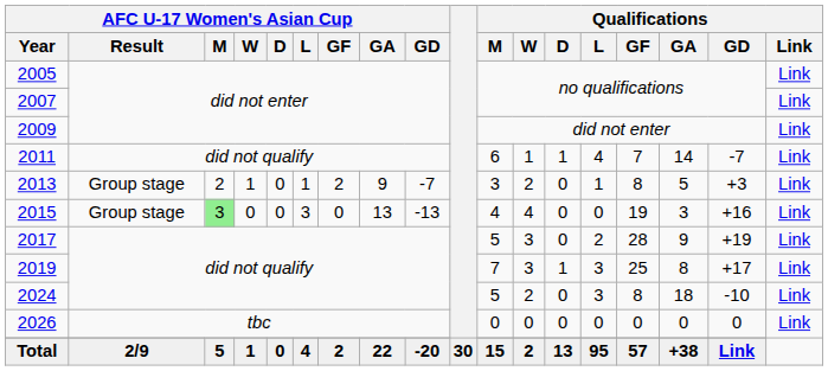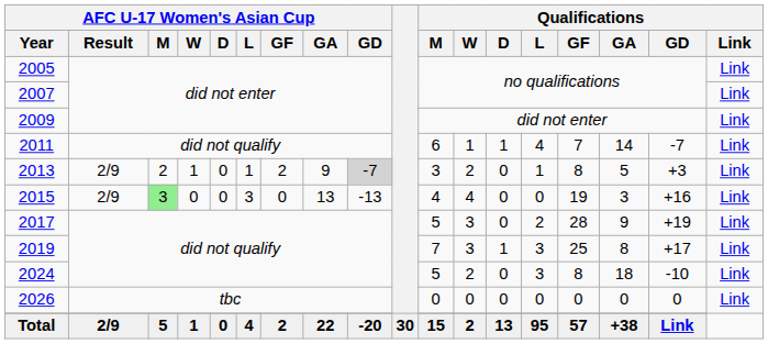2013 | AFC U-17 Women's Asian Cup / Result: Group stage -> 2/9
2013 | AFC U-17 Women's Asian Cup / GD: no background -> lightgrey background
2015 | AFC U-17 Women's Asian Cup / Result: Group stage -> 2/9
